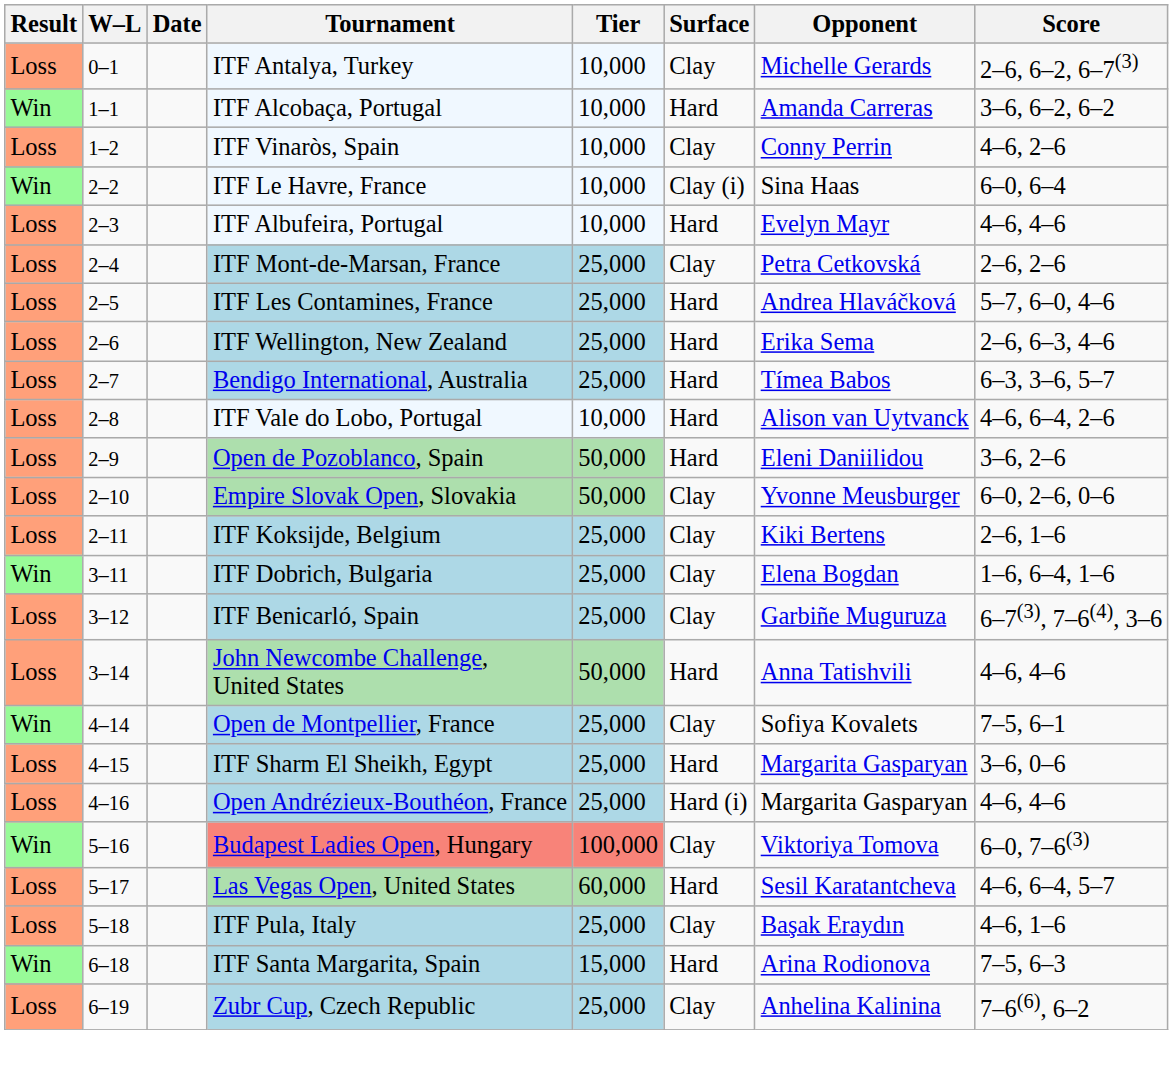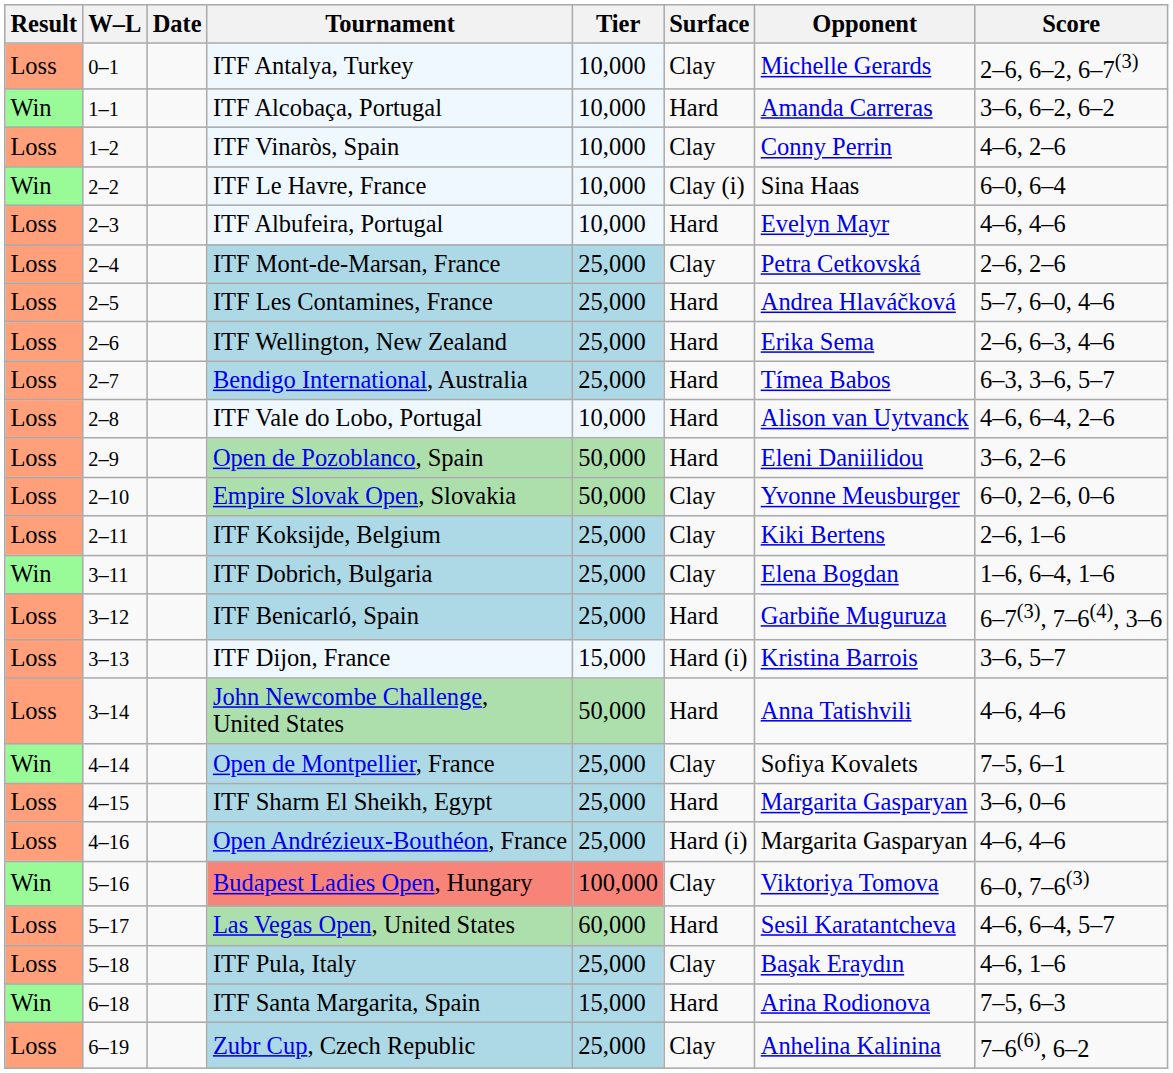ITF Benicarló, Spain | Surface: Clay -> Hard
+ row: Loss | 3–13 | ITF Dijon, France | 15,000 | Hard (i) | Kristina Barrois | 3–6, 5–7
